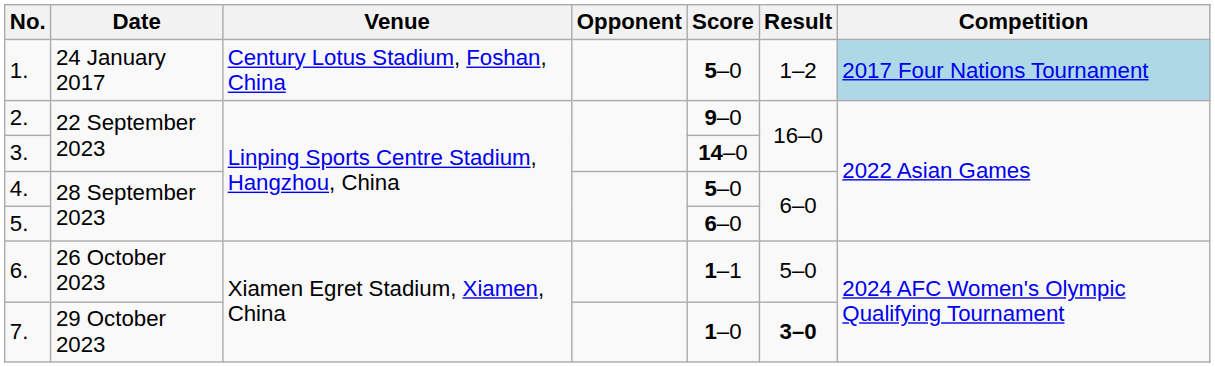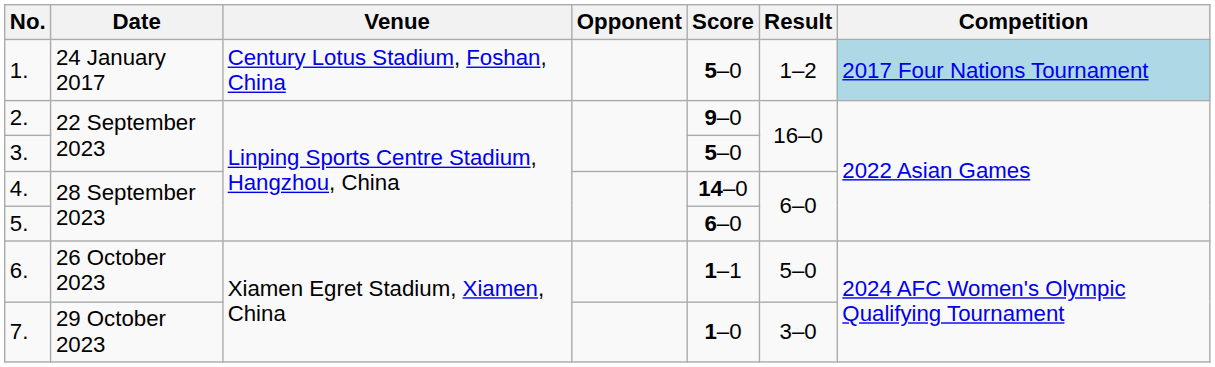3. | Score: 14–0 -> 5–0
4. | Score: 5–0 -> 14–0
7. | Result: bold -> normal
